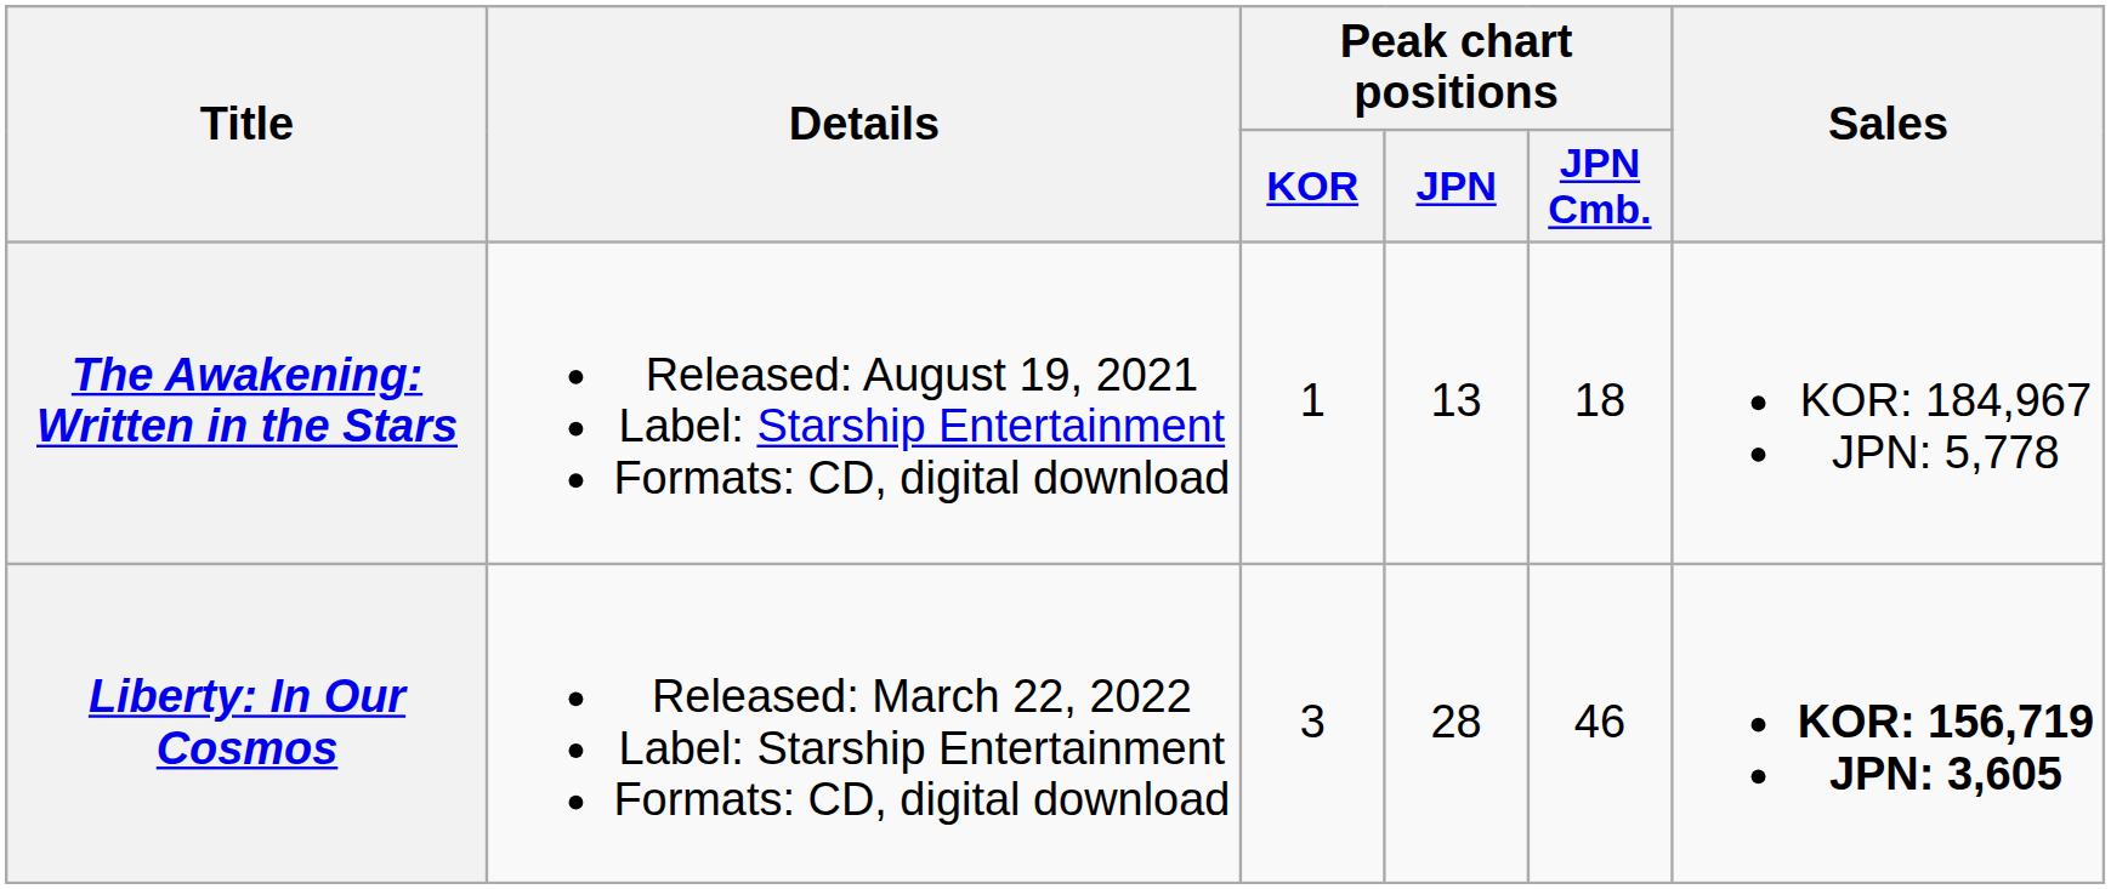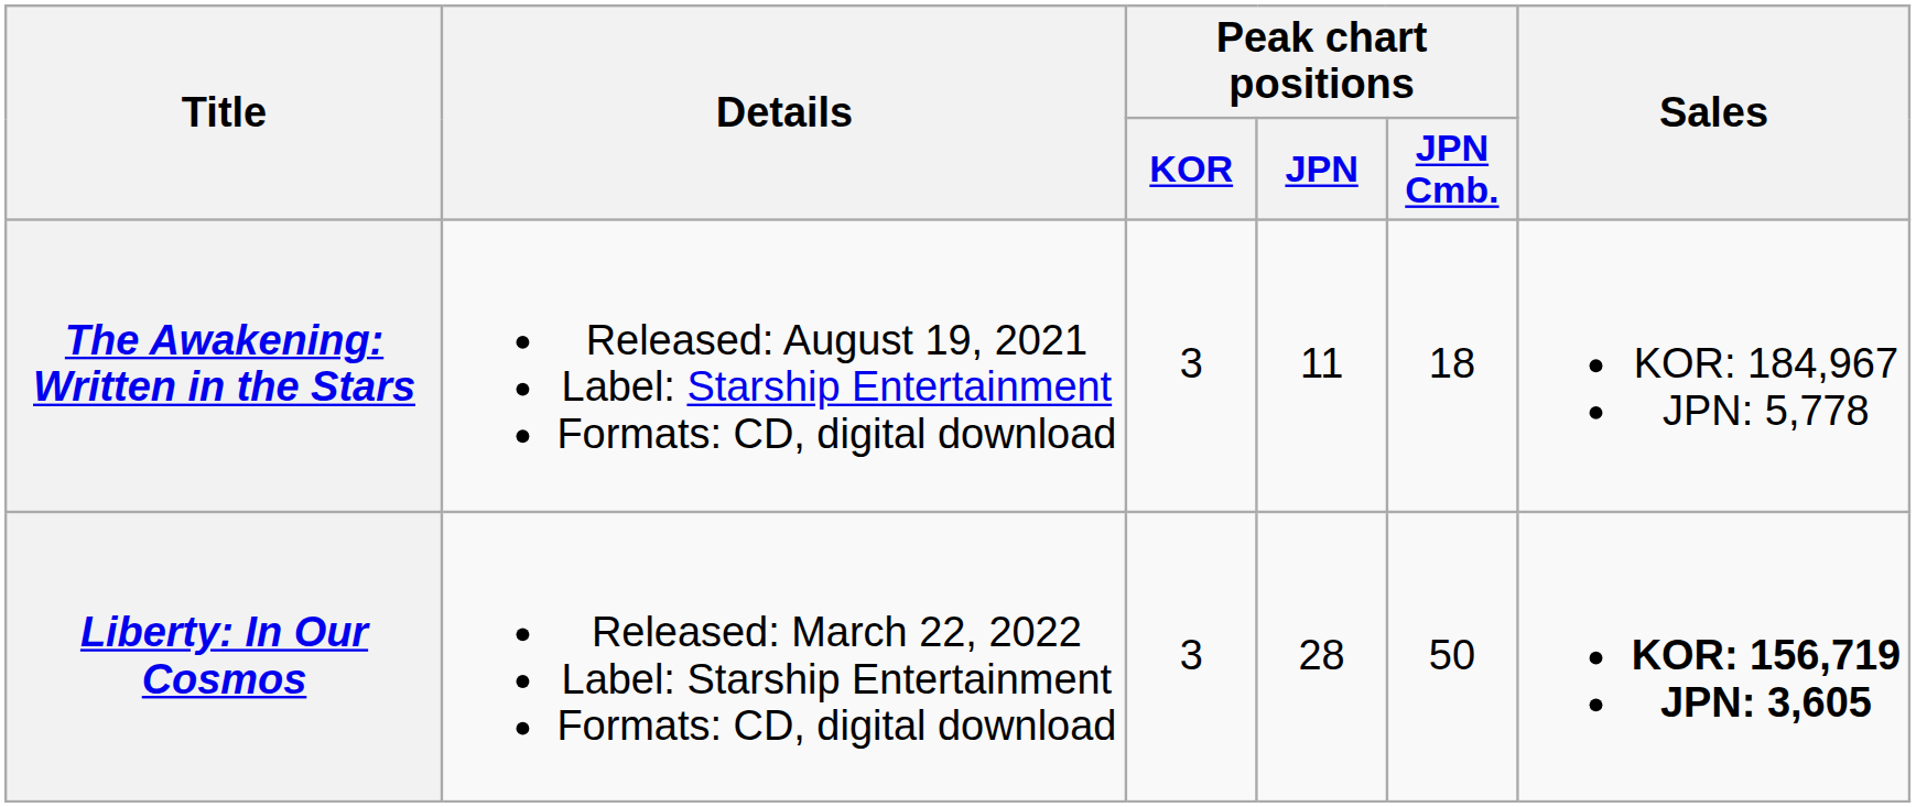The Awakening: Written in the Stars | Peak chart positions / KOR: 1 -> 3
The Awakening: Written in the Stars | Peak chart positions / JPN: 13 -> 11
Liberty: In Our Cosmos | Peak chart positions / JPN Cmb.: 46 -> 50
